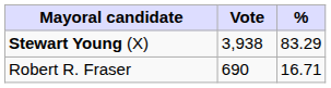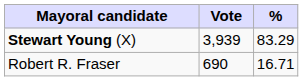Stewart Young (X) | Vote: 3,938 -> 3,939
